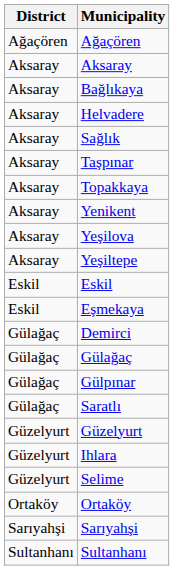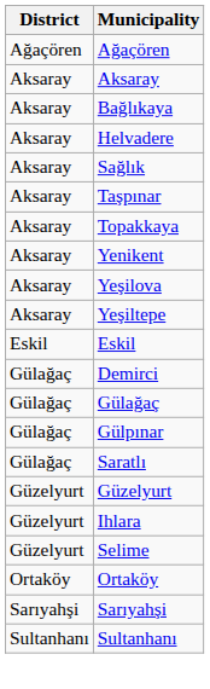- row: Eskil | Eşmekaya
